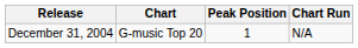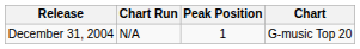columns swapped: Chart <-> Chart Run
